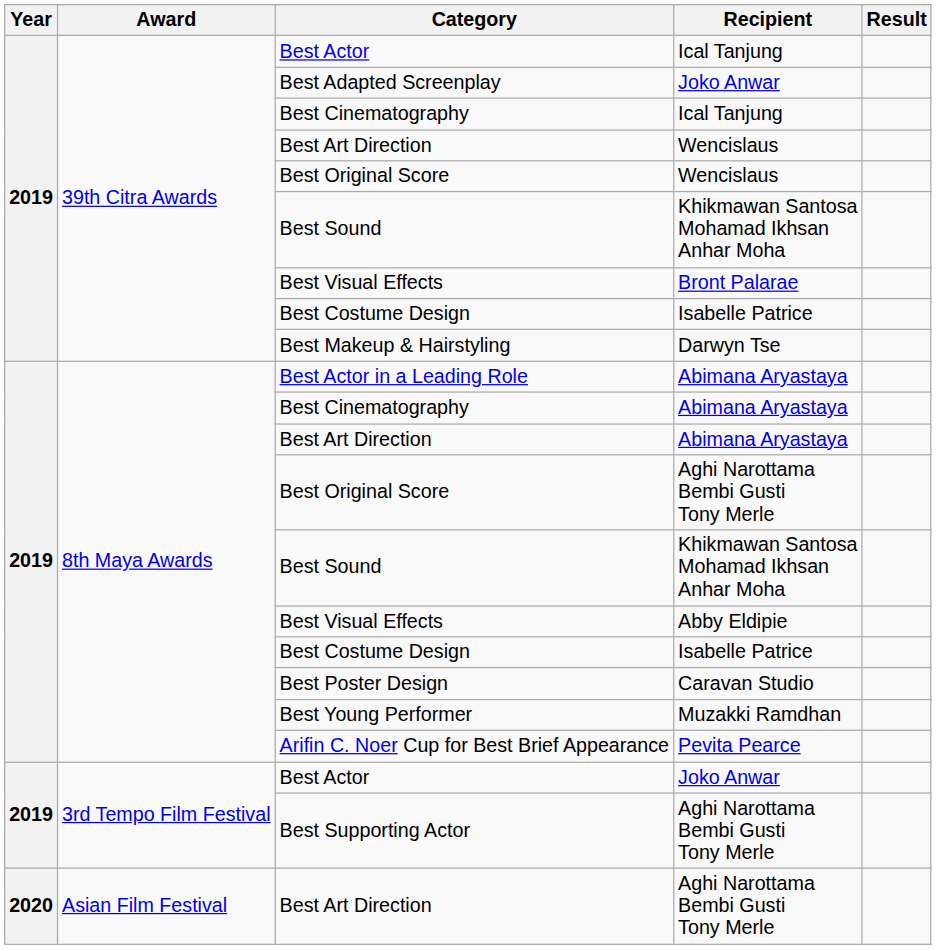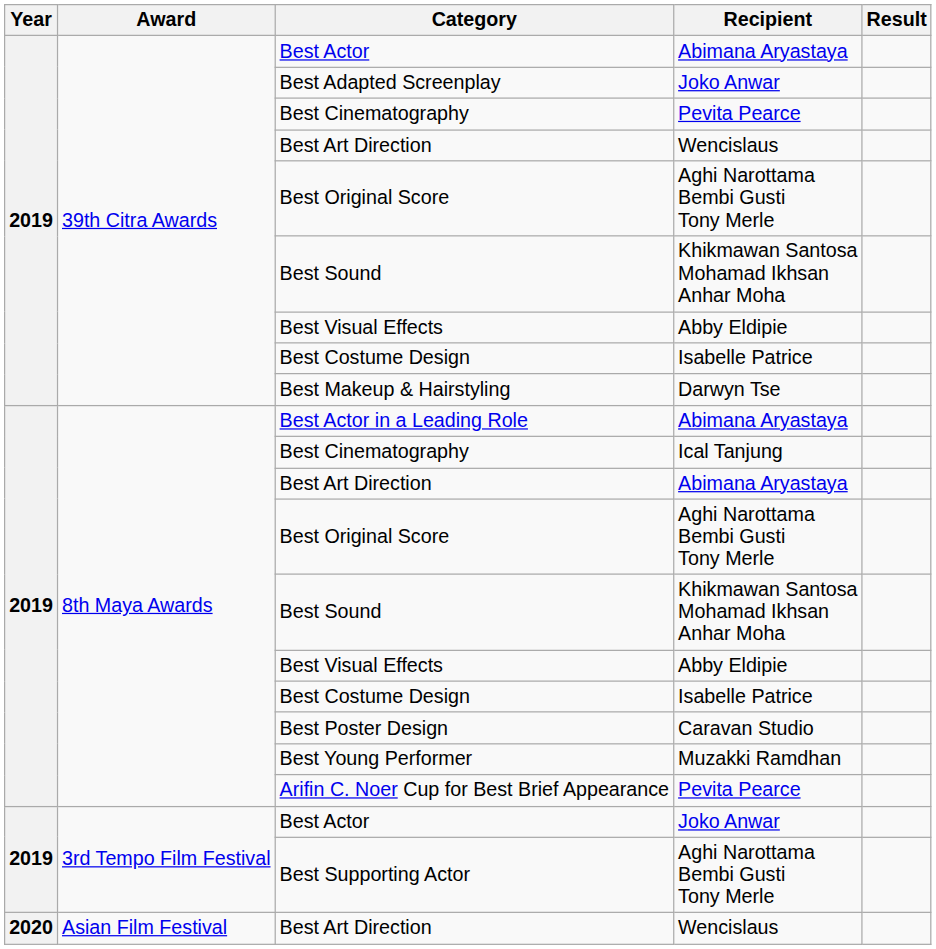39th Citra Awards / Best Actor | Recipient: Ical Tanjung -> Abimana Aryastaya
39th Citra Awards / Best Cinematography | Recipient: Ical Tanjung -> Pevita Pearce
39th Citra Awards / Best Original Score | Recipient: Wencislaus -> Aghi Narottama Bembi Gusti Tony Merle
39th Citra Awards / Best Visual Effects | Recipient: Bront Palarae -> Abby Eldipie
8th Maya Awards / Best Cinematography | Recipient: Abimana Aryastaya -> Ical Tanjung
Asian Film Festival / Best Art Direction | Recipient: Aghi Narottama Bembi Gusti Tony Merle -> Wencislaus
